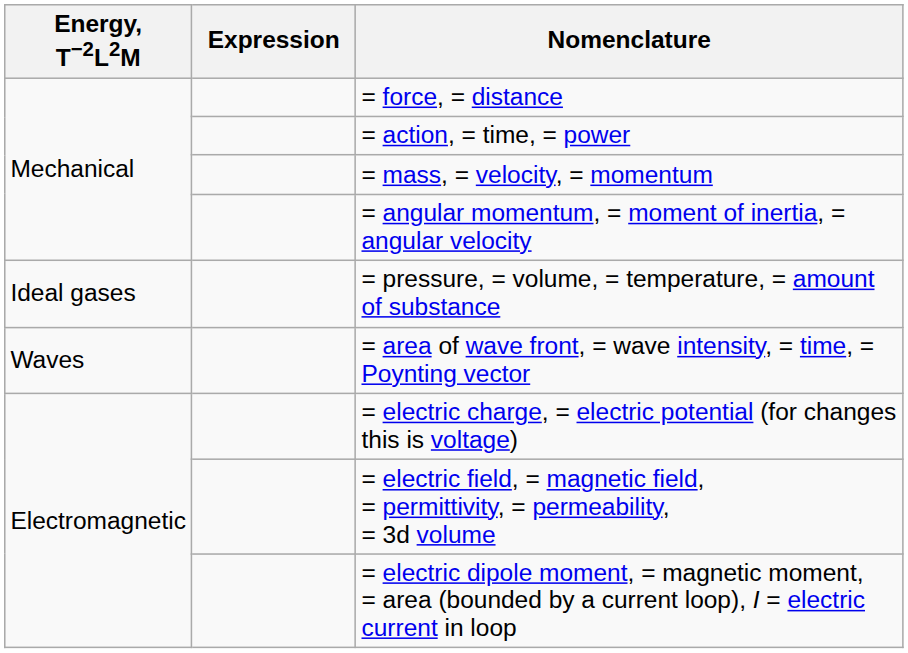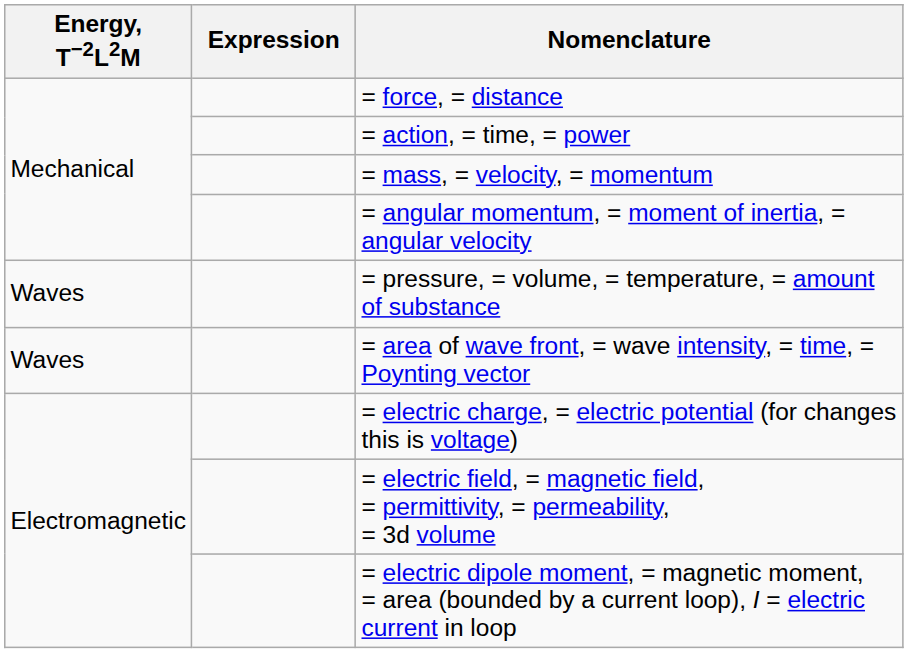= pressure, = volume, = temperature, = amount of substance | Energy, T−2L2M: Ideal gases -> Waves
